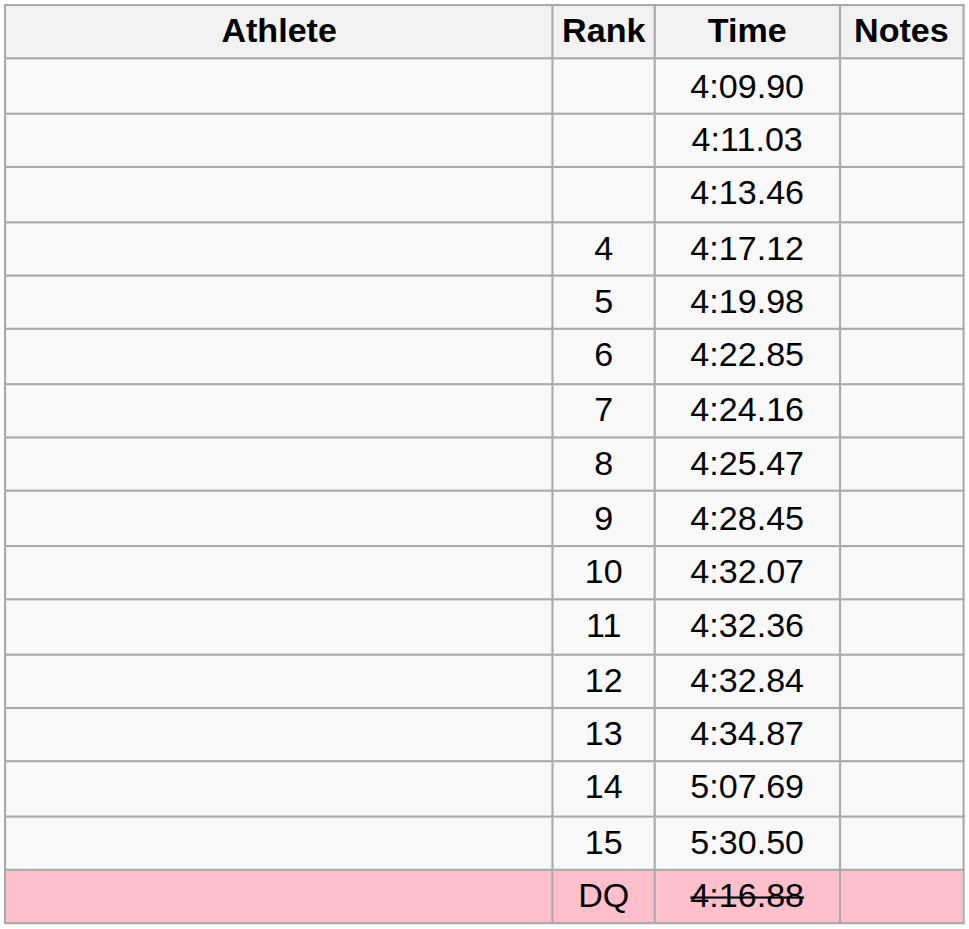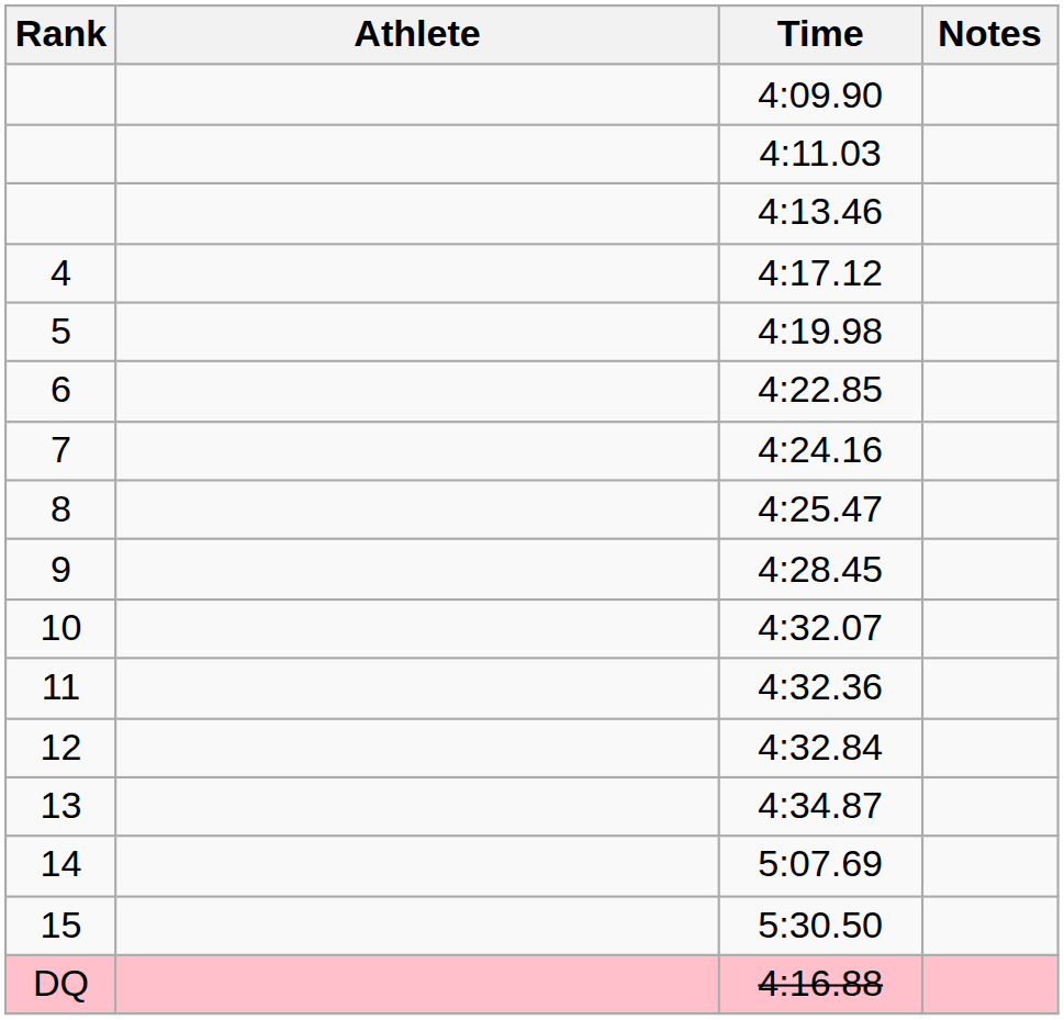columns swapped: Rank <-> Athlete
